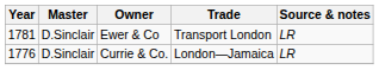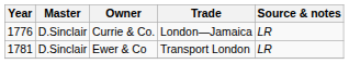rows swapped: Currie & Co. <-> Ewer & Co
